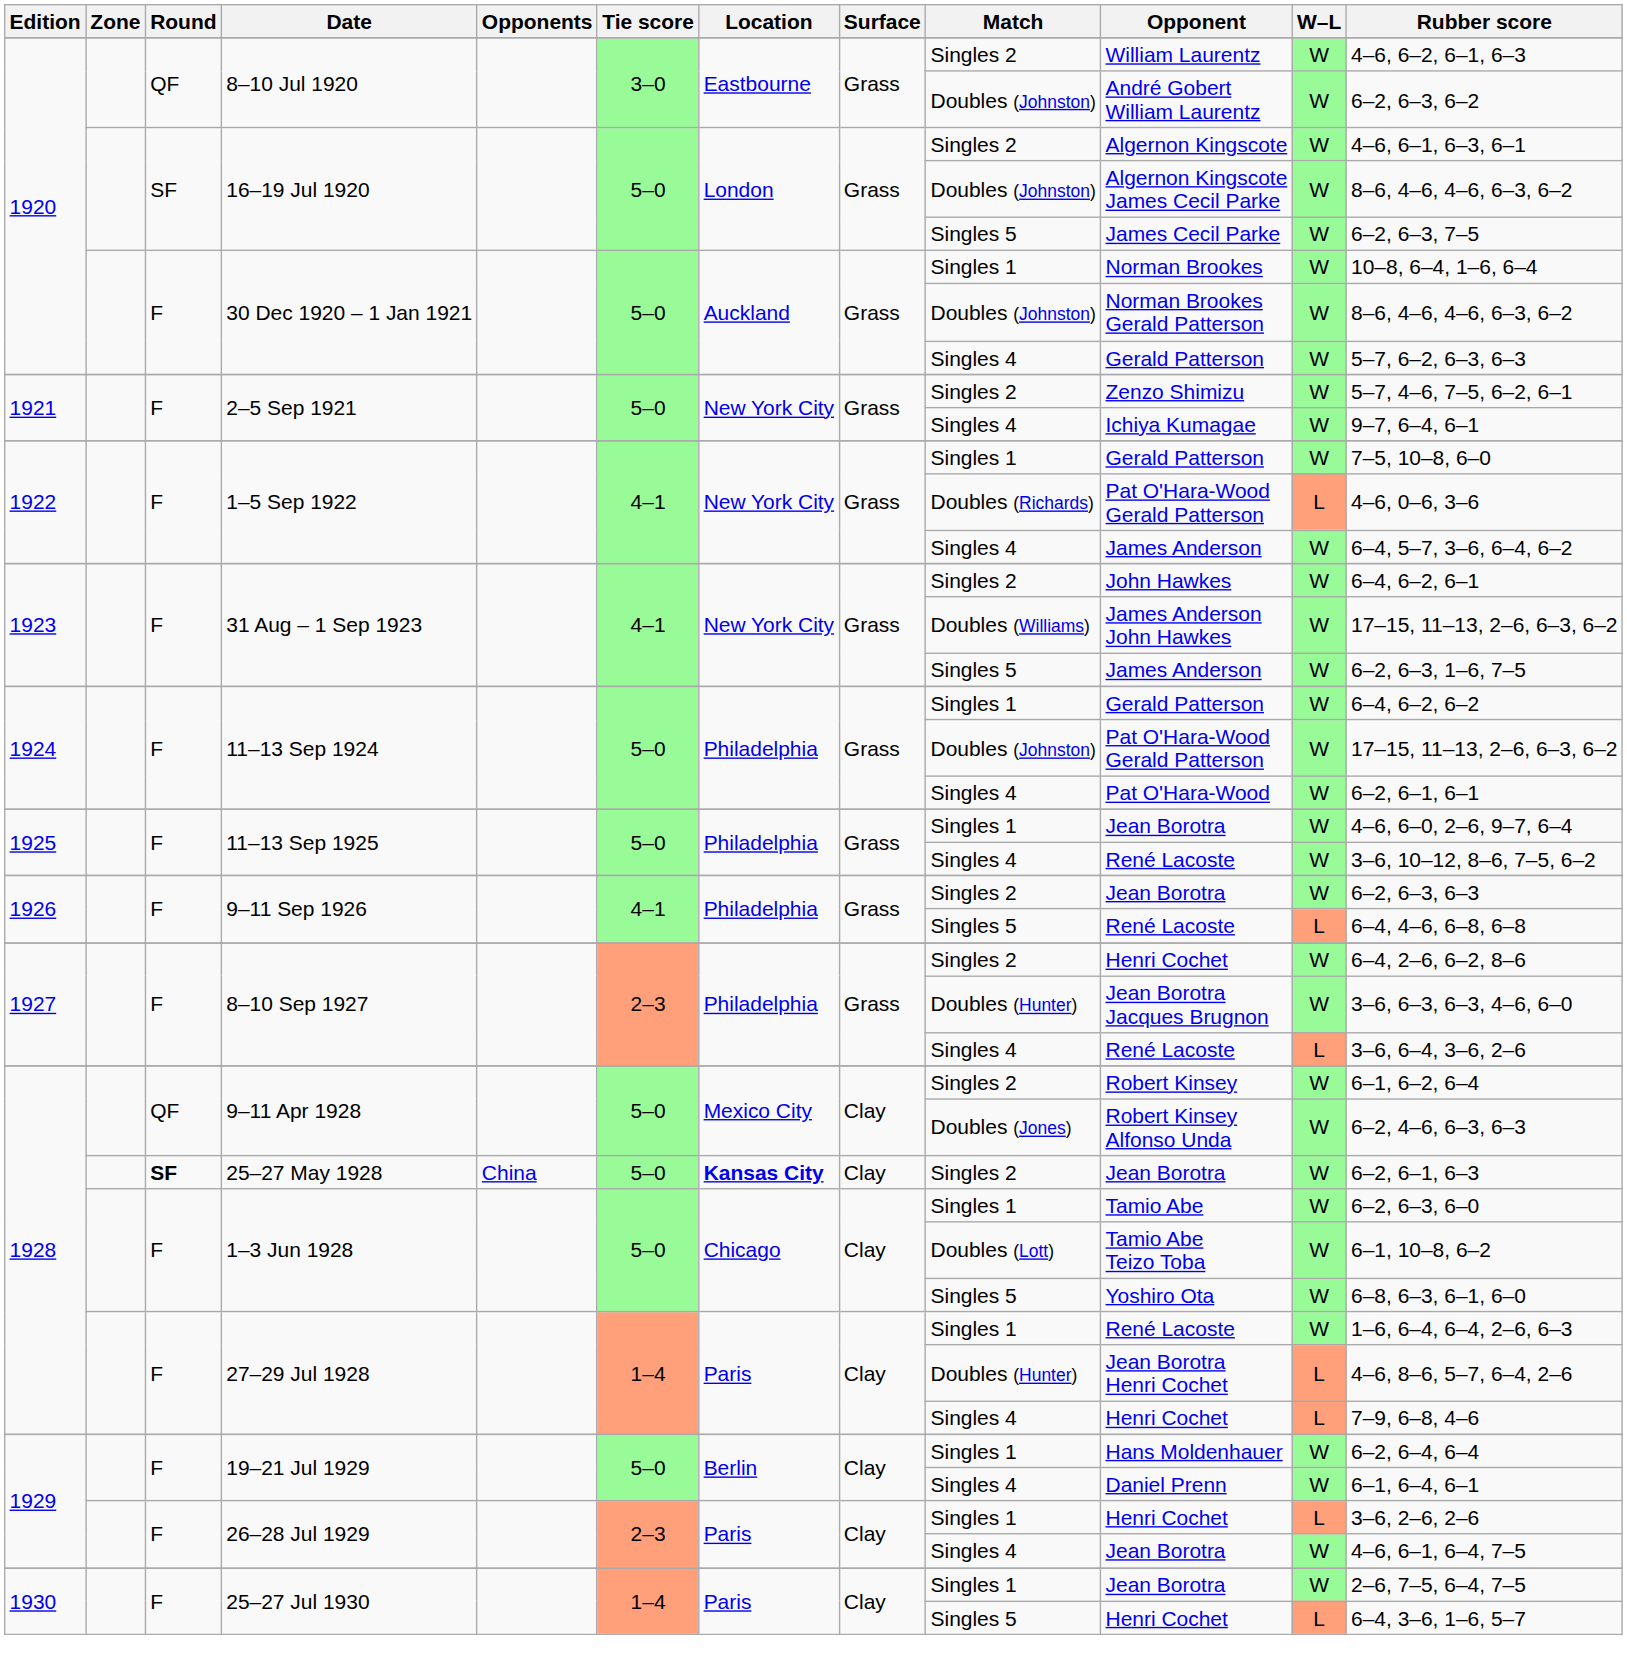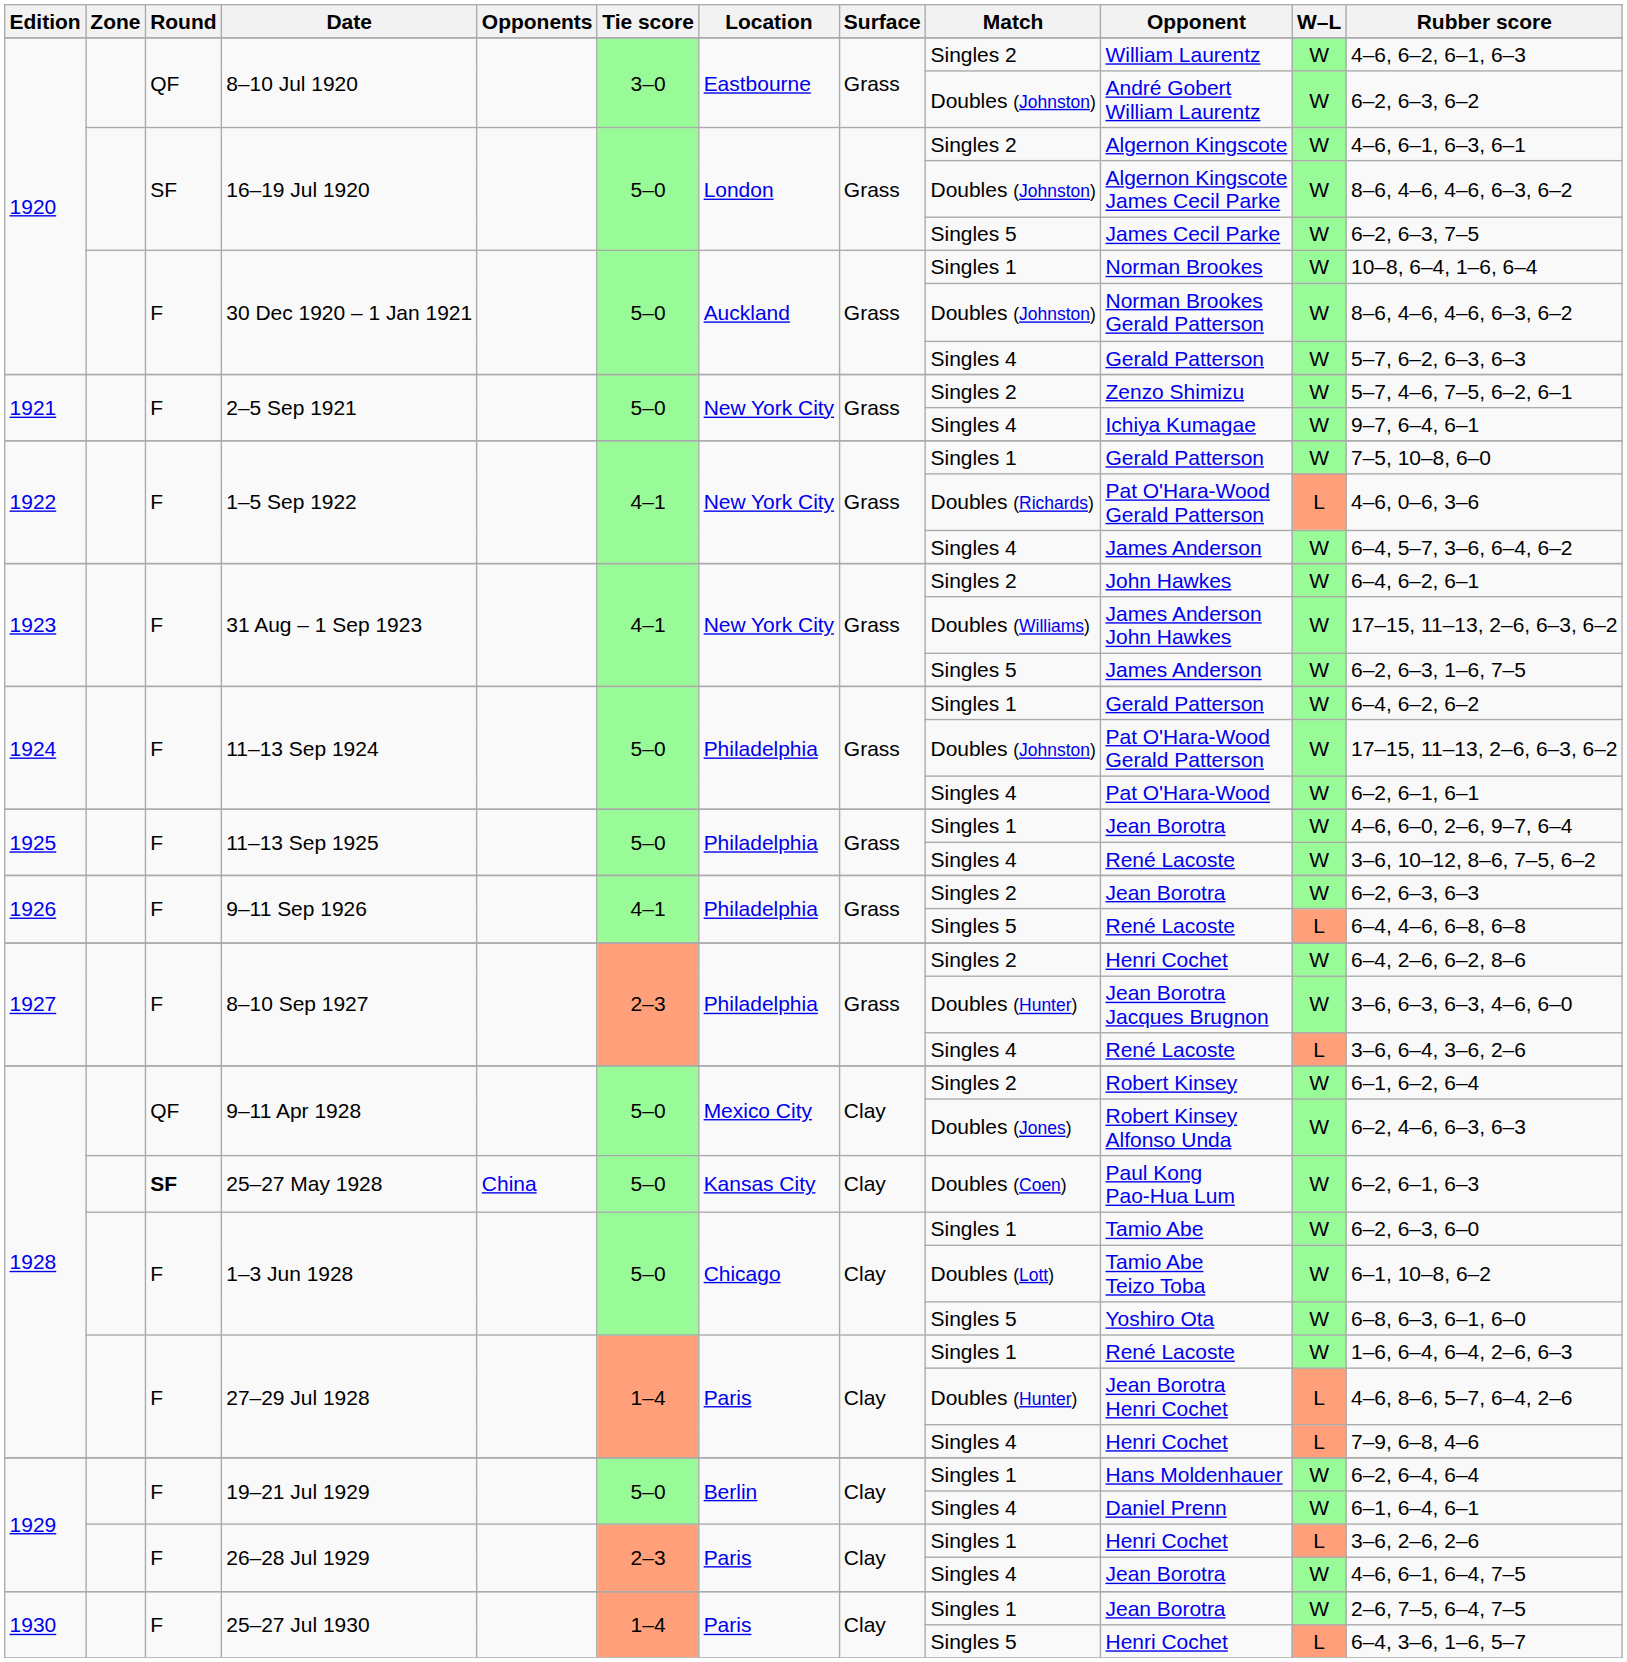25–27 May 1928 | Location: bold -> normal
25–27 May 1928 | Match: Singles 2 -> Doubles (Coen)
25–27 May 1928 | Opponent: Jean Borotra -> Paul Kong Pao-Hua Lum
